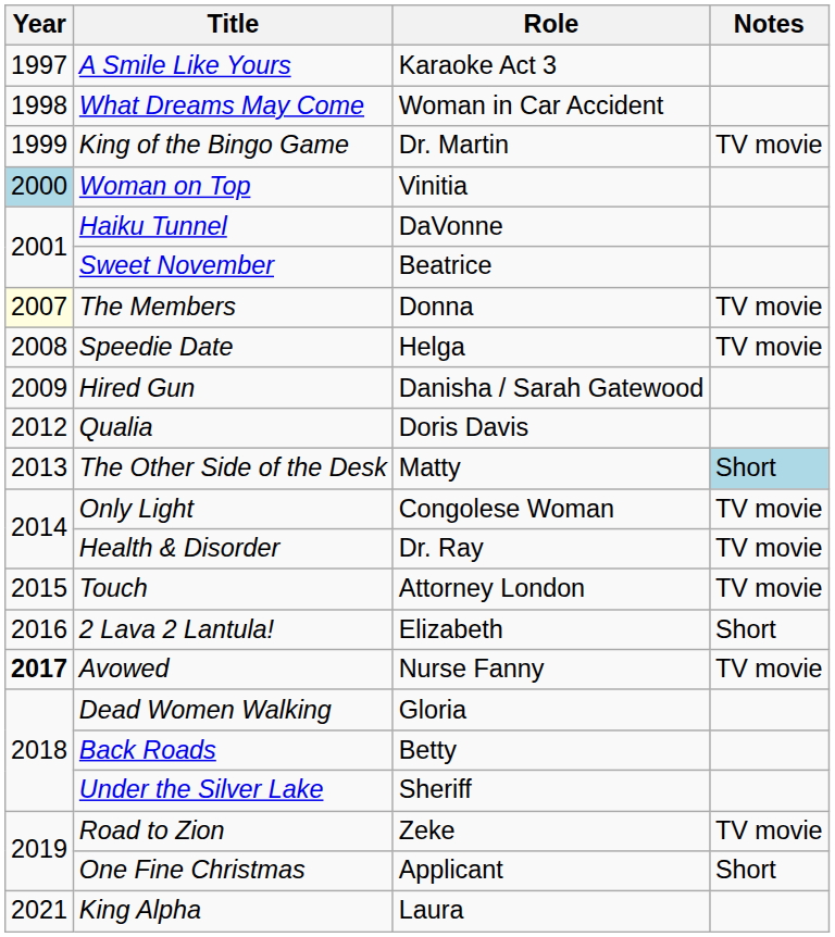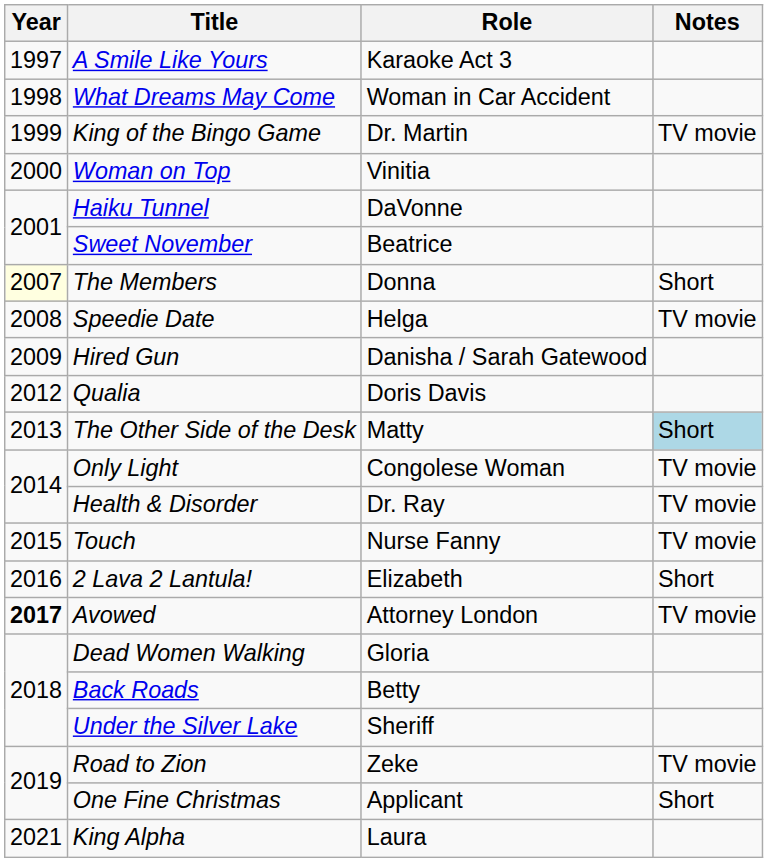Woman on Top | Year: lightblue background -> no background
The Members | Notes: TV movie -> Short
Touch | Role: Attorney London -> Nurse Fanny
Avowed | Role: Nurse Fanny -> Attorney London
